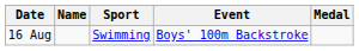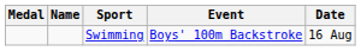columns swapped: Medal <-> Date
